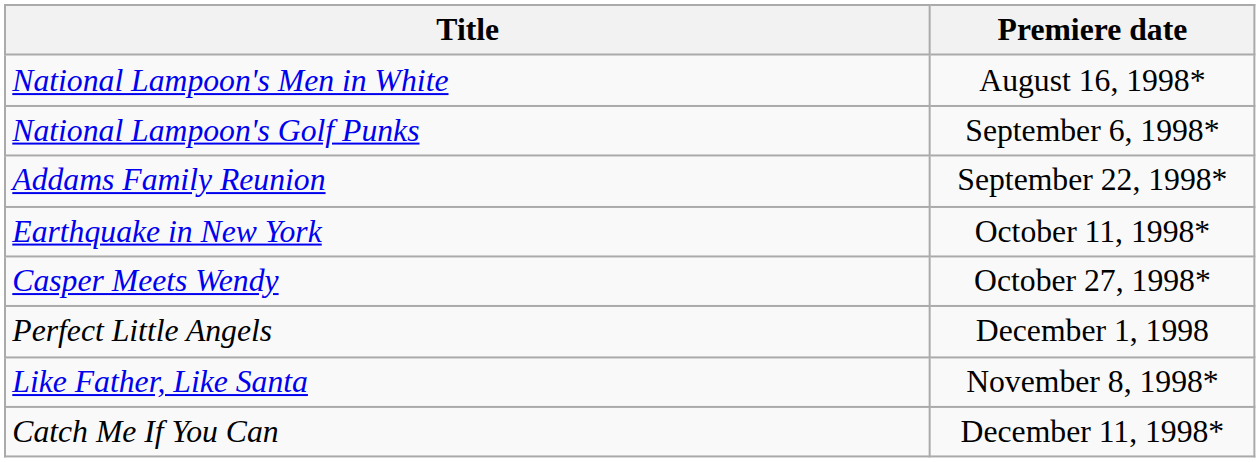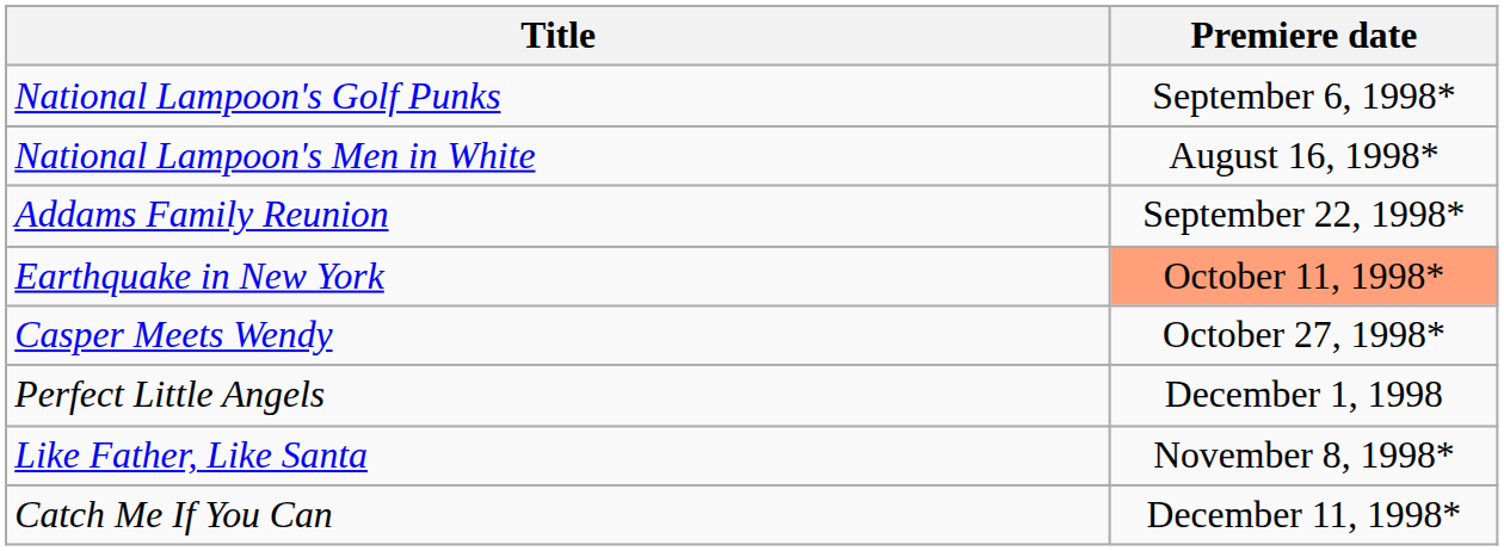rows swapped: National Lampoon's Men in White <-> National Lampoon's Golf Punks
Earthquake in New York | Premiere date: no background -> lightsalmon background
